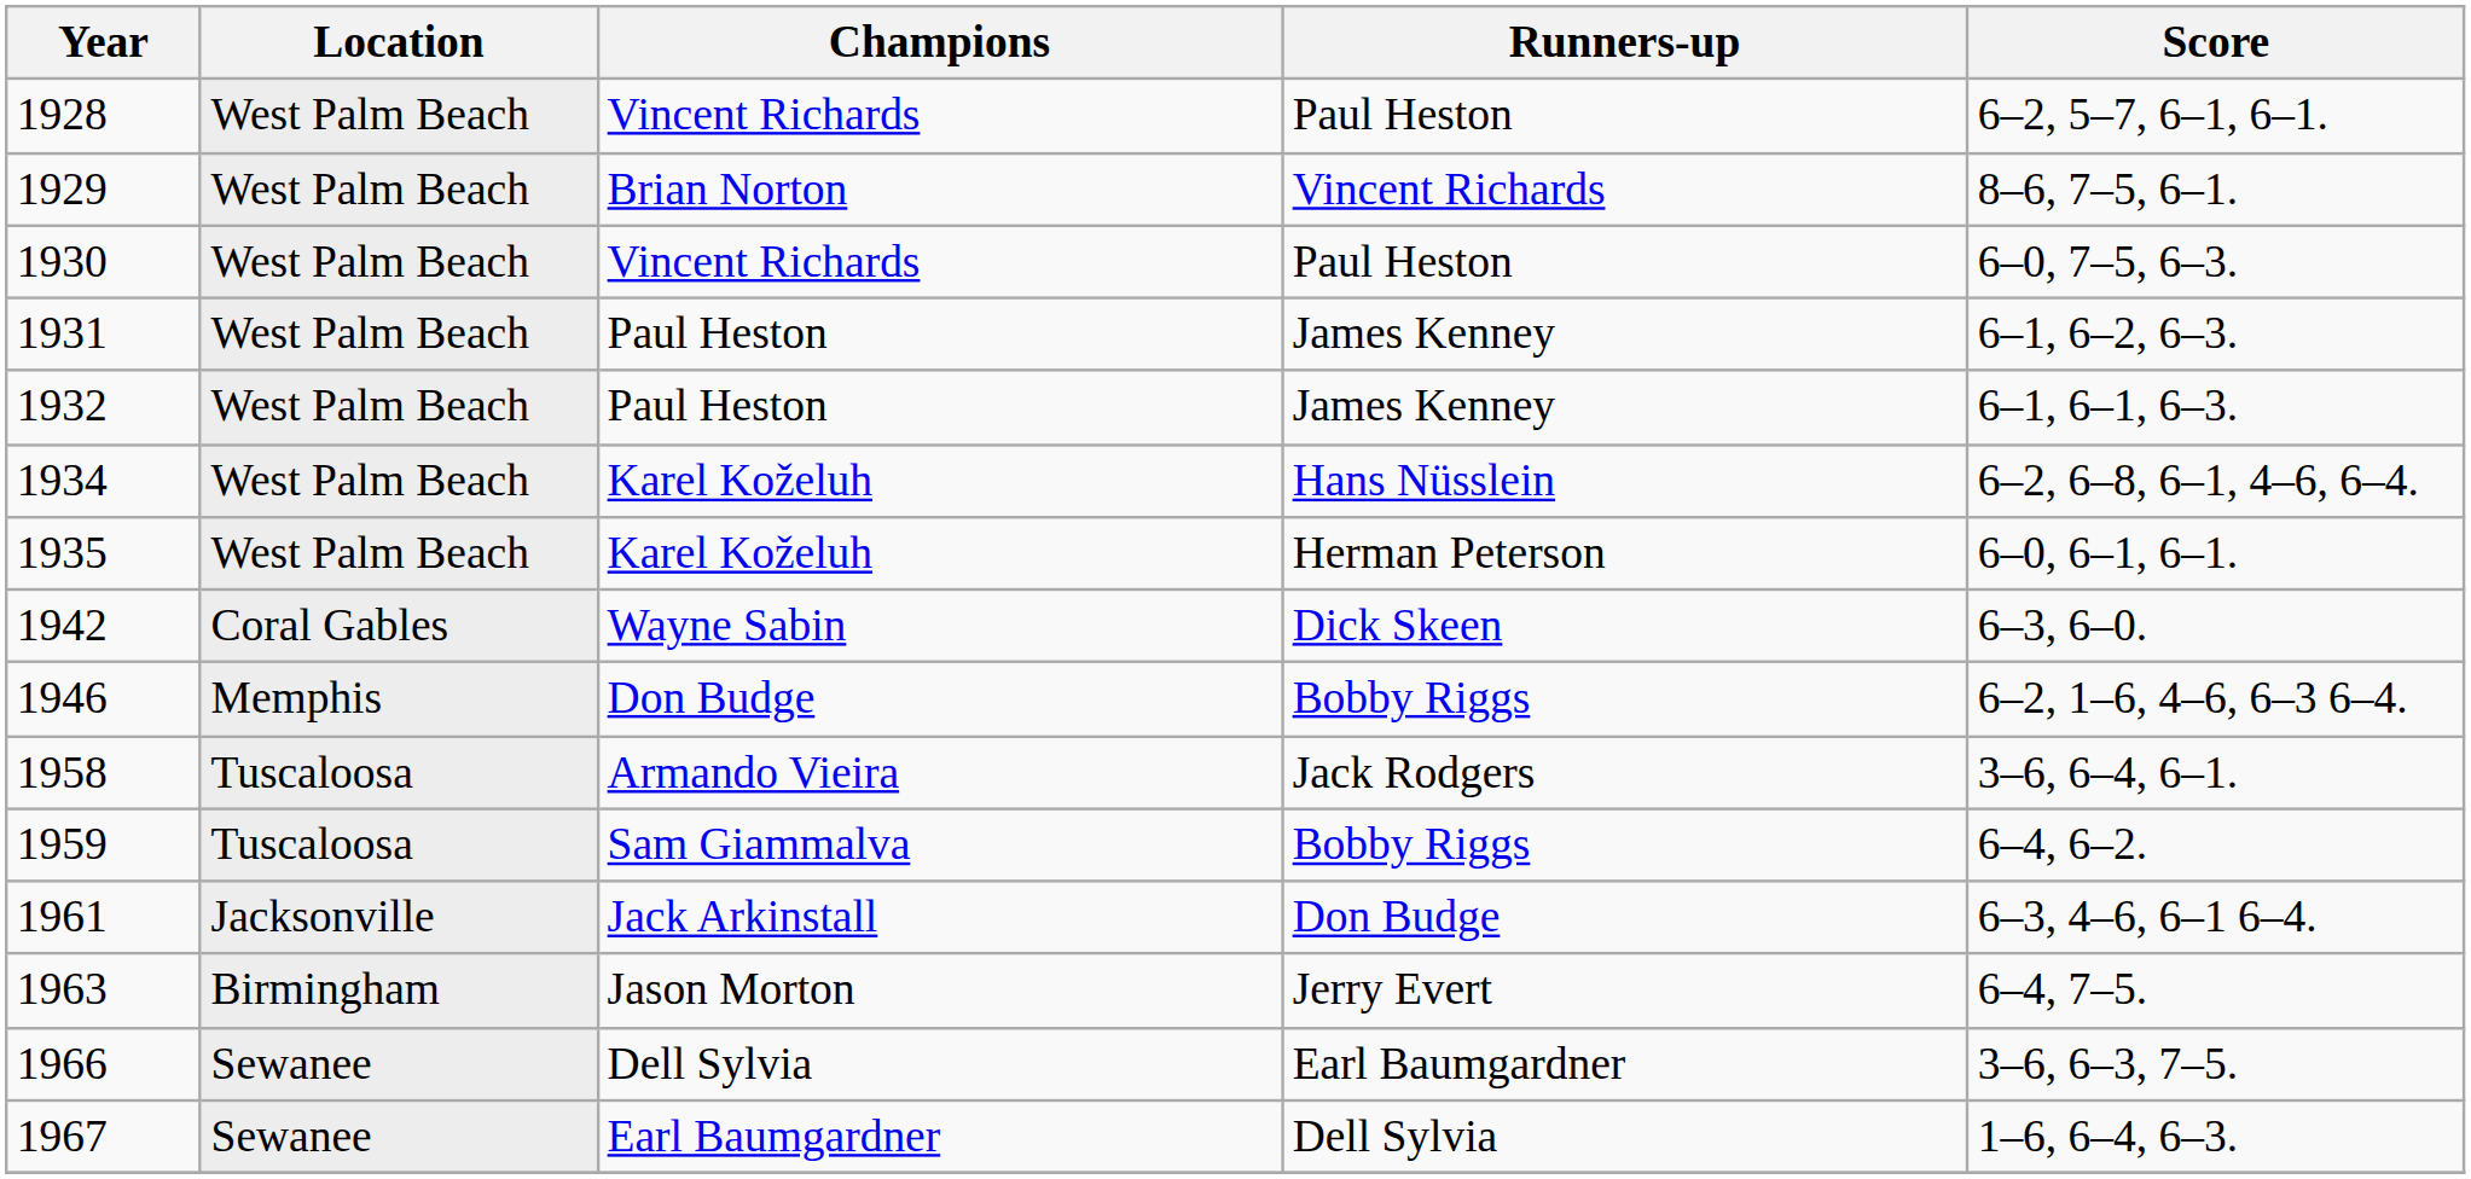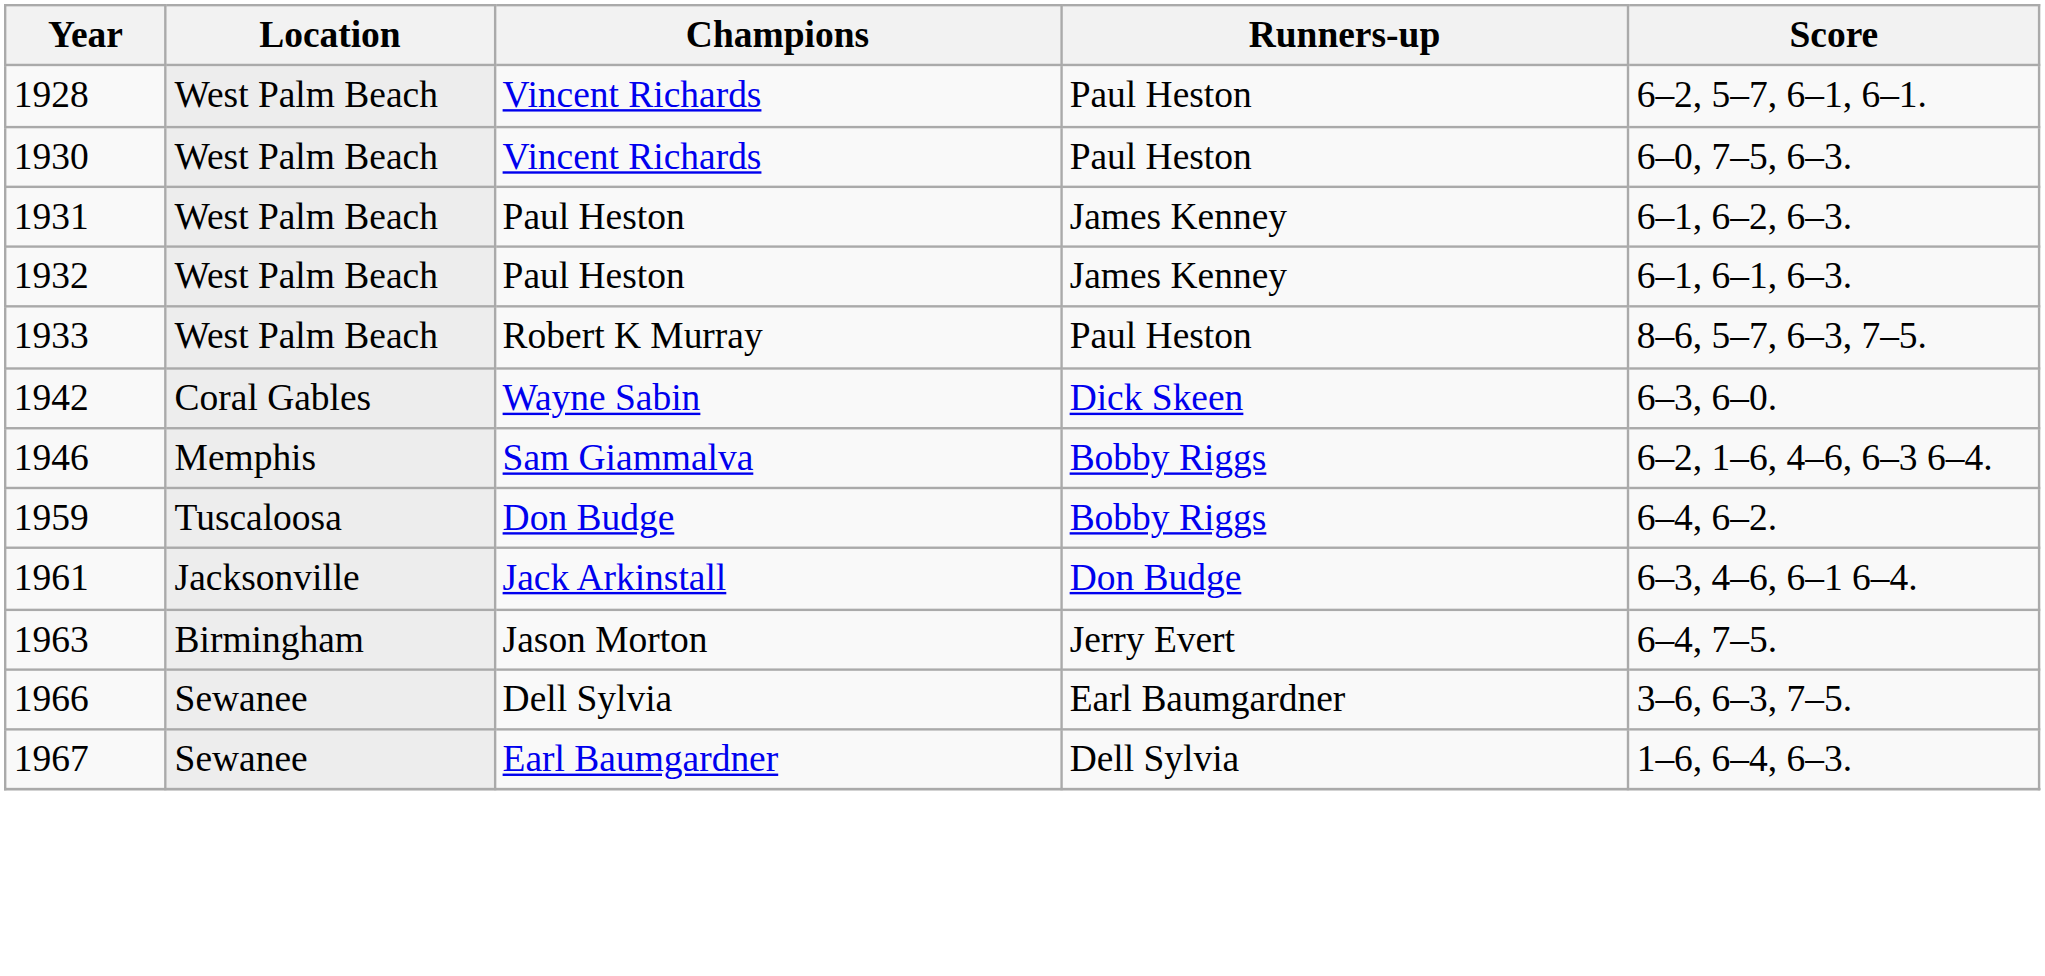- row: 1929 | West Palm Beach | Brian Norton | Vincent Richards | 8–6, 7–5, 6–1.
+ row: 1933 | West Palm Beach | Robert K Murray | Paul Heston | 8–6, 5–7, 6–3, 7–5.
- row: 1934 | West Palm Beach | Karel Koželuh | Hans Nüsslein | 6–2, 6–8, 6–1, 4–6, 6–4.
- row: 1935 | West Palm Beach | Karel Koželuh | Herman Peterson | 6–0, 6–1, 6–1.
1946 | Champions: Don Budge -> Sam Giammalva
- row: 1958 | Tuscaloosa | Armando Vieira | Jack Rodgers | 3–6, 6–4, 6–1.
1959 | Champions: Sam Giammalva -> Don Budge
